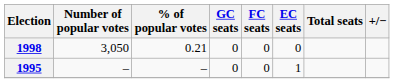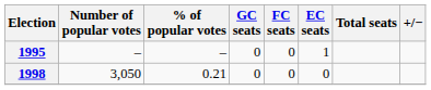rows swapped: 1995 <-> 1998
